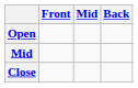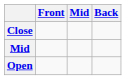rows swapped: Close <-> Open
